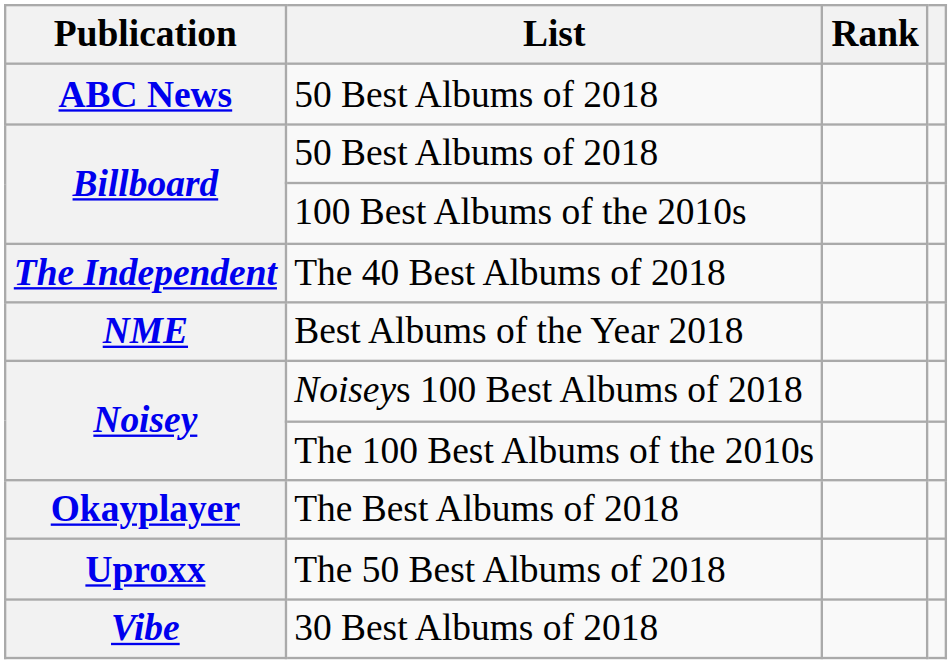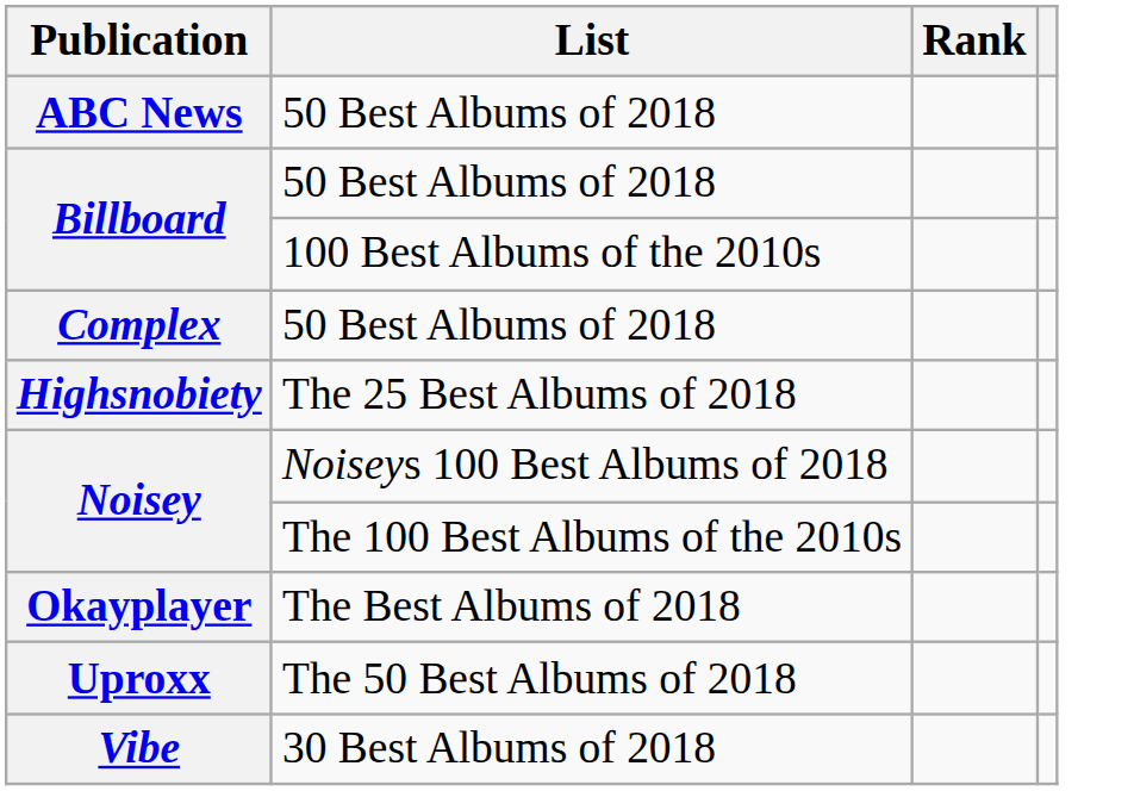+ row: Complex | 50 Best Albums of 2018
+ row: Highsnobiety | The 25 Best Albums of 2018
- row: The Independent | The 40 Best Albums of 2018
- row: NME | Best Albums of the Year 2018
